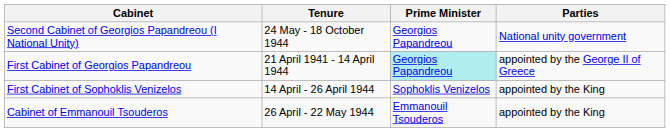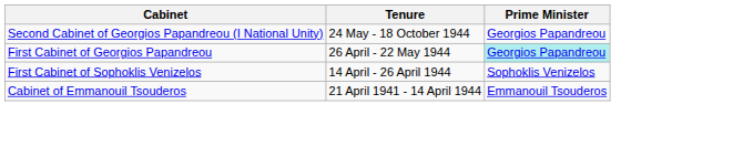- column: Parties | National unity government | appointed by the George II of Greece | appointed by the King | appointed by the King
First Cabinet of Georgios Papandreou | Tenure: 21 April 1941 - 14 April 1944 -> 26 April - 22 May 1944
Cabinet of Emmanouil Tsouderos | Tenure: 26 April - 22 May 1944 -> 21 April 1941 - 14 April 1944
